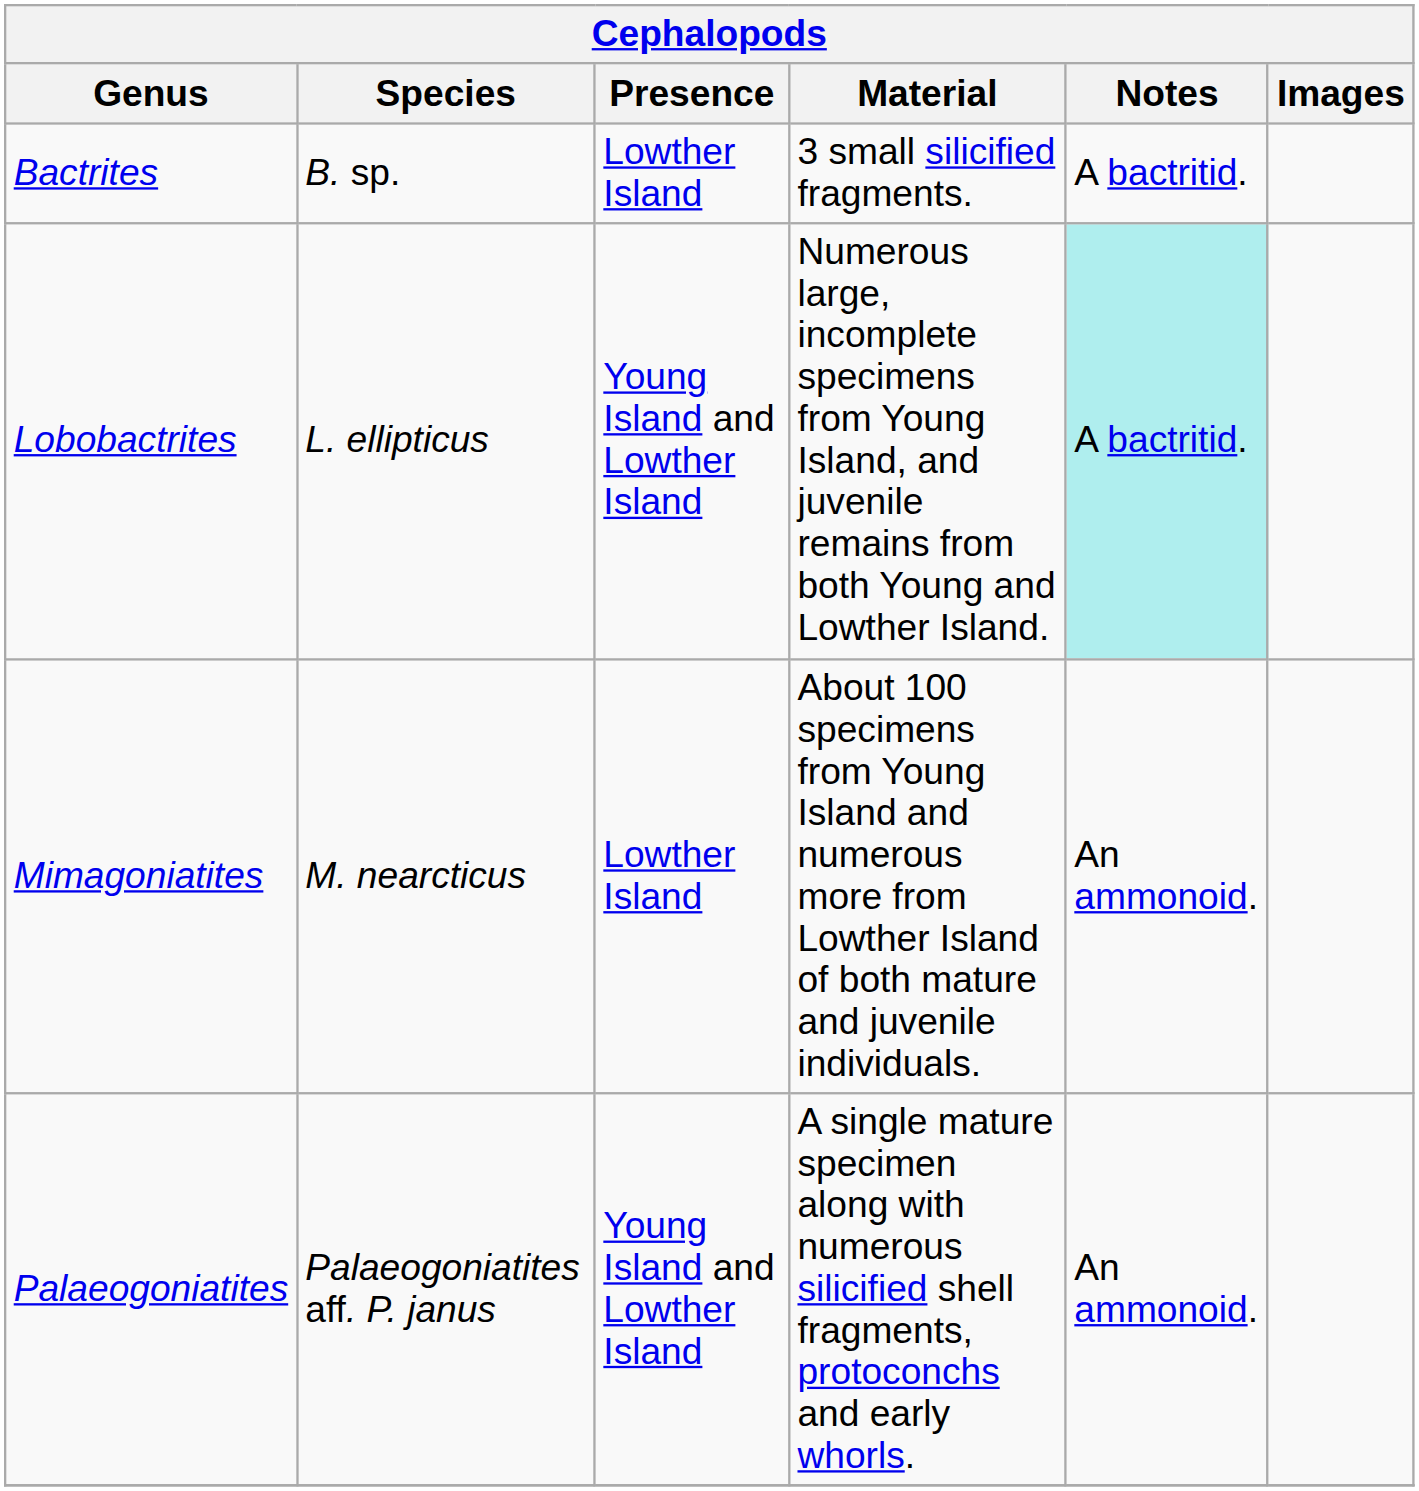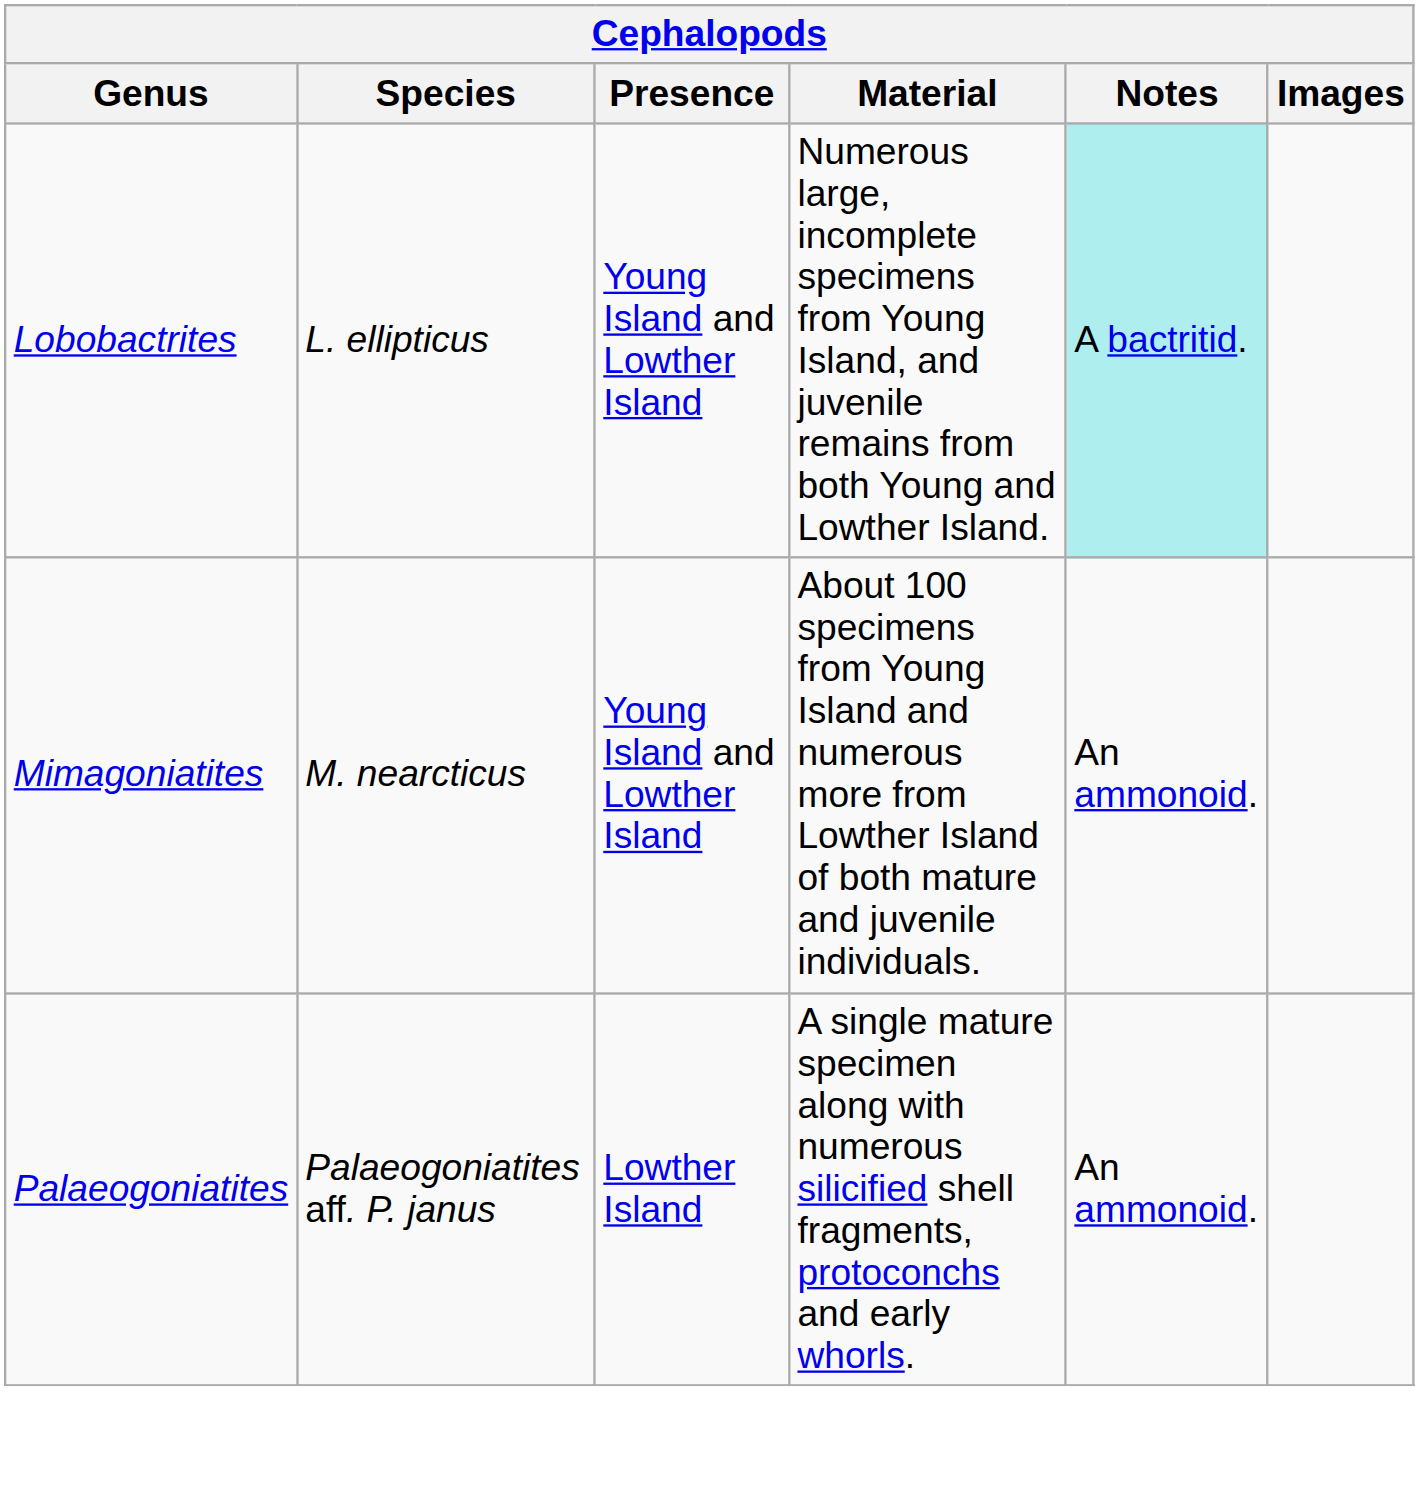- row: Bactrites | B. sp. | Lowther Island | 3 small silicified fragments. | A bactritid.
Mimagoniatites | Presence: Lowther Island -> Young Island and Lowther Island
Palaeogoniatites | Presence: Young Island and Lowther Island -> Lowther Island
